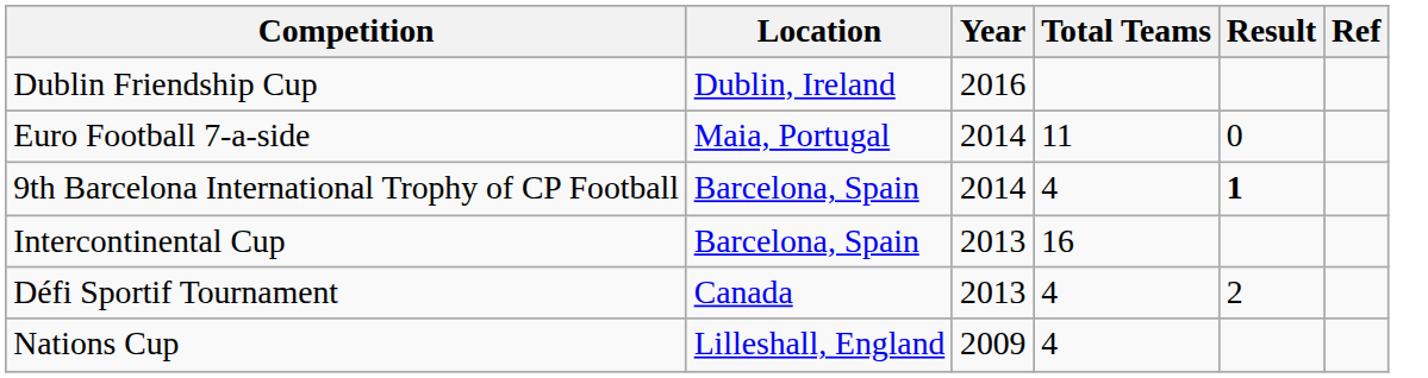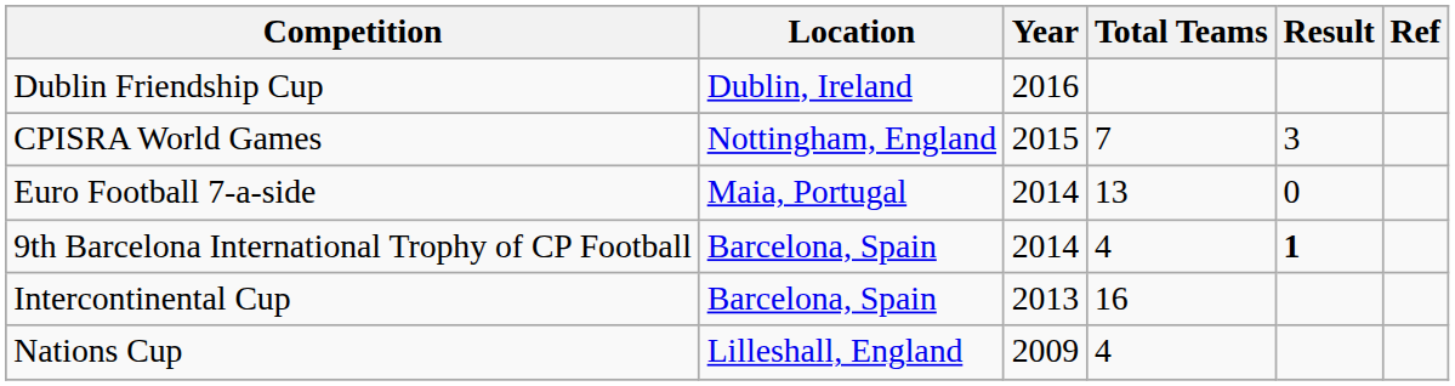+ row: CPISRA World Games | Nottingham, England | 2015 | 7 | 3
Euro Football 7-a-side | Total Teams: 11 -> 13
- row: Défi Sportif Tournament | Canada | 2013 | 4 | 2
